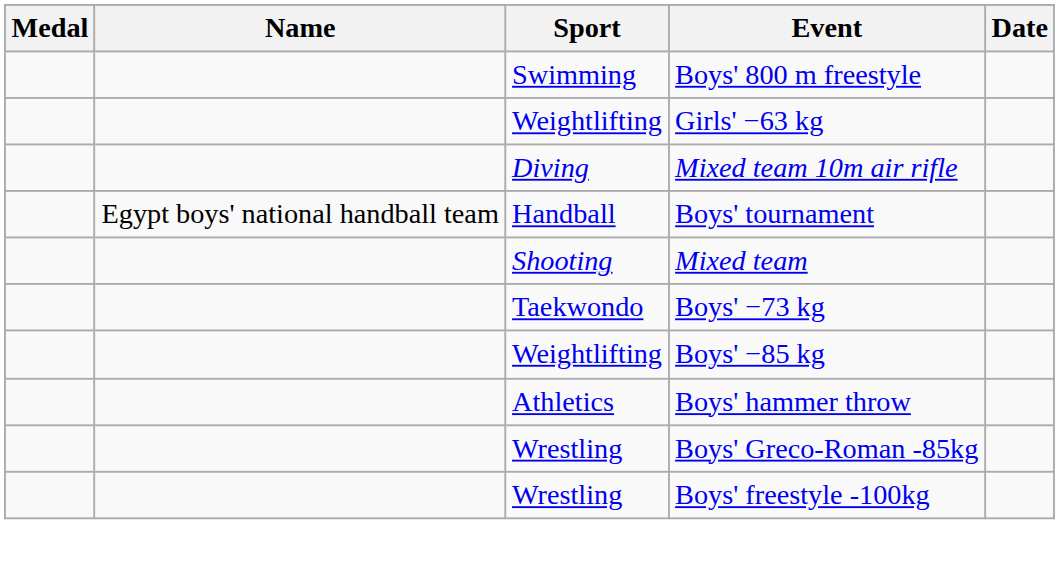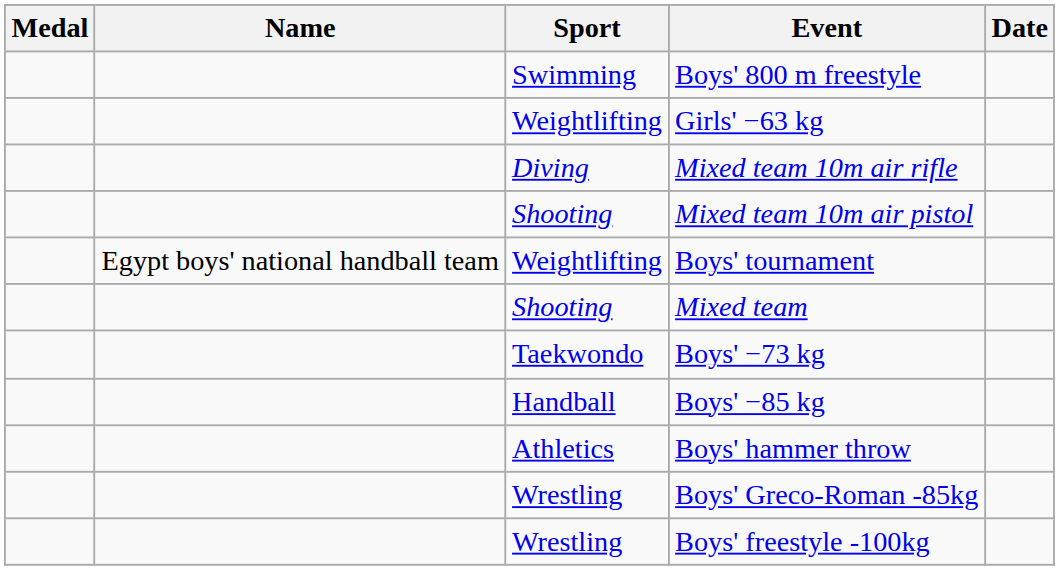+ row: Shooting | Mixed team 10m air pistol
Boys' tournament | Sport: Handball -> Weightlifting
Boys' −85 kg | Sport: Weightlifting -> Handball
